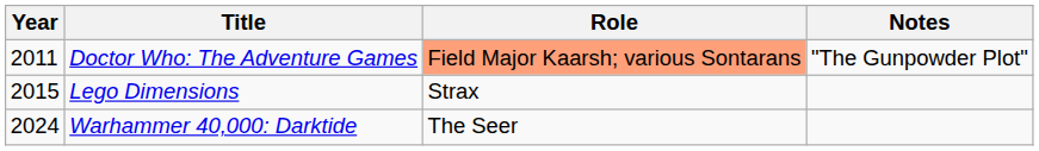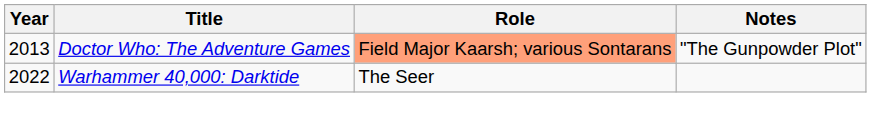Doctor Who: The Adventure Games | Year: 2011 -> 2013
- row: 2015 | Lego Dimensions | Strax
Warhammer 40,000: Darktide | Year: 2024 -> 2022
